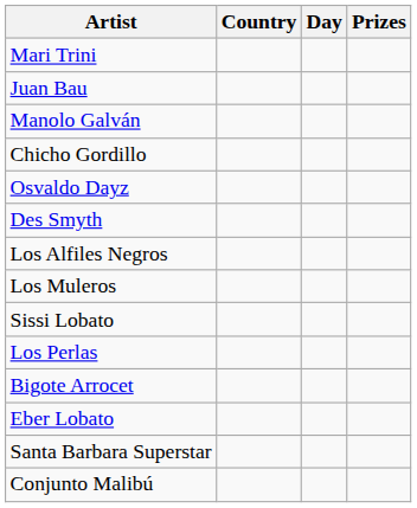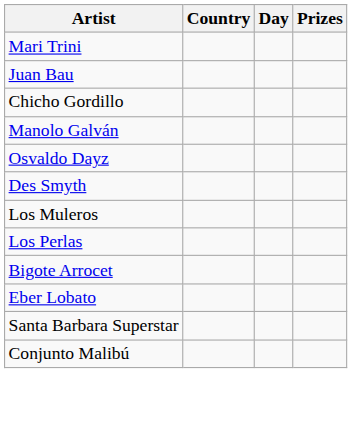rows swapped: Manolo Galván <-> Chicho Gordillo
- row: Los Alfiles Negros
- row: Sissi Lobato
